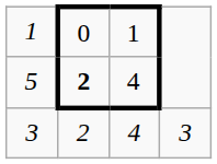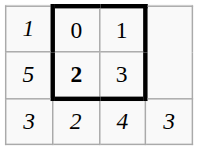5 | column 3: 4 -> 3
